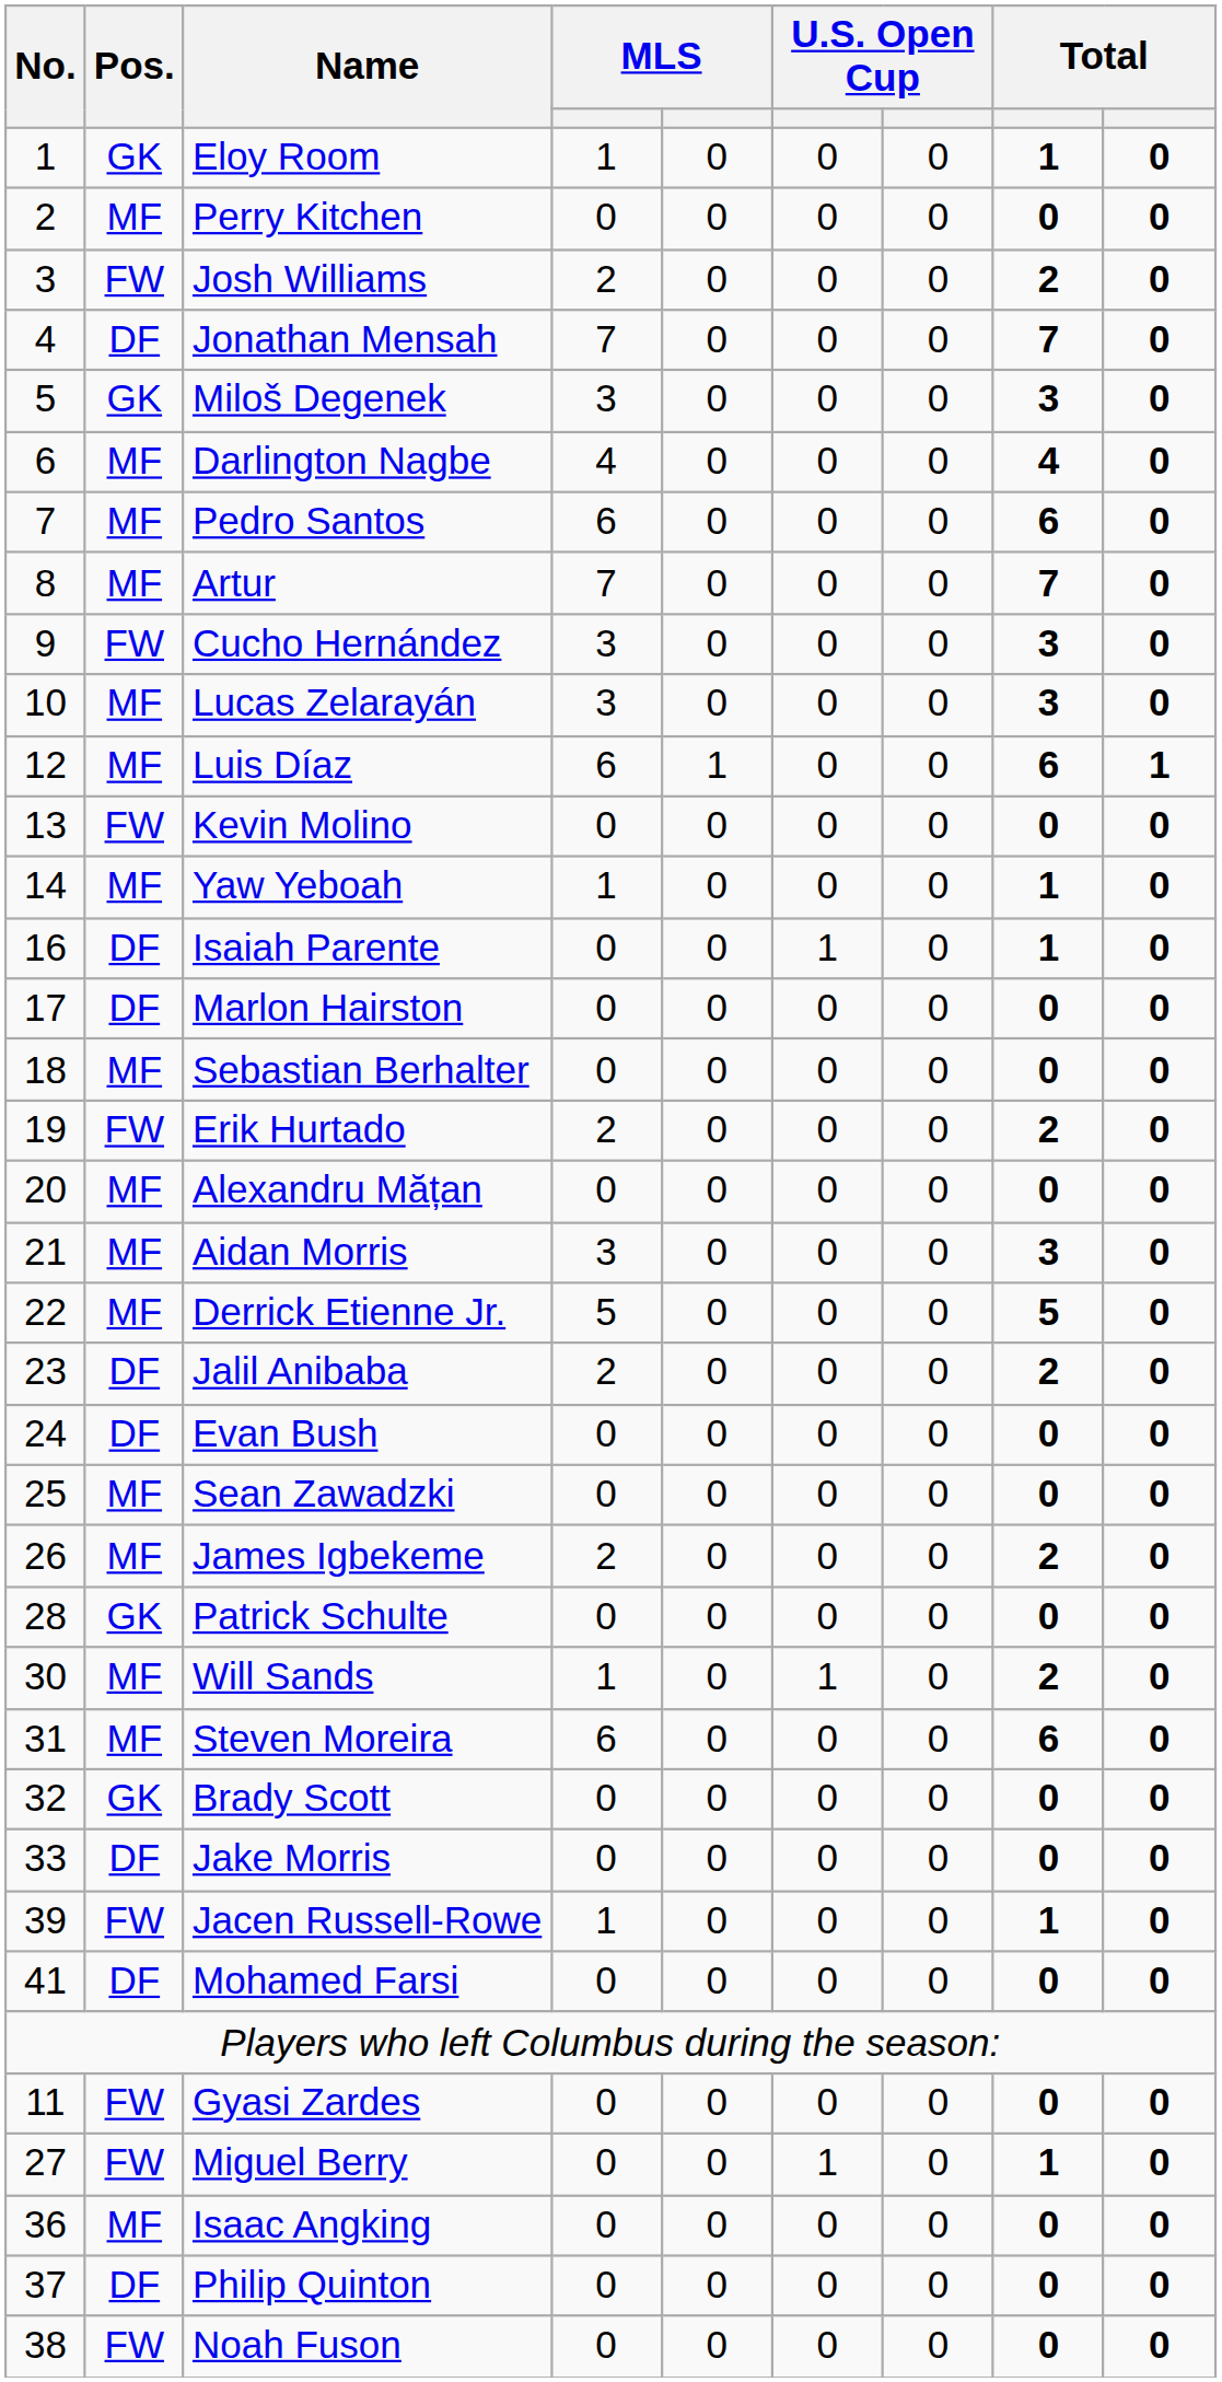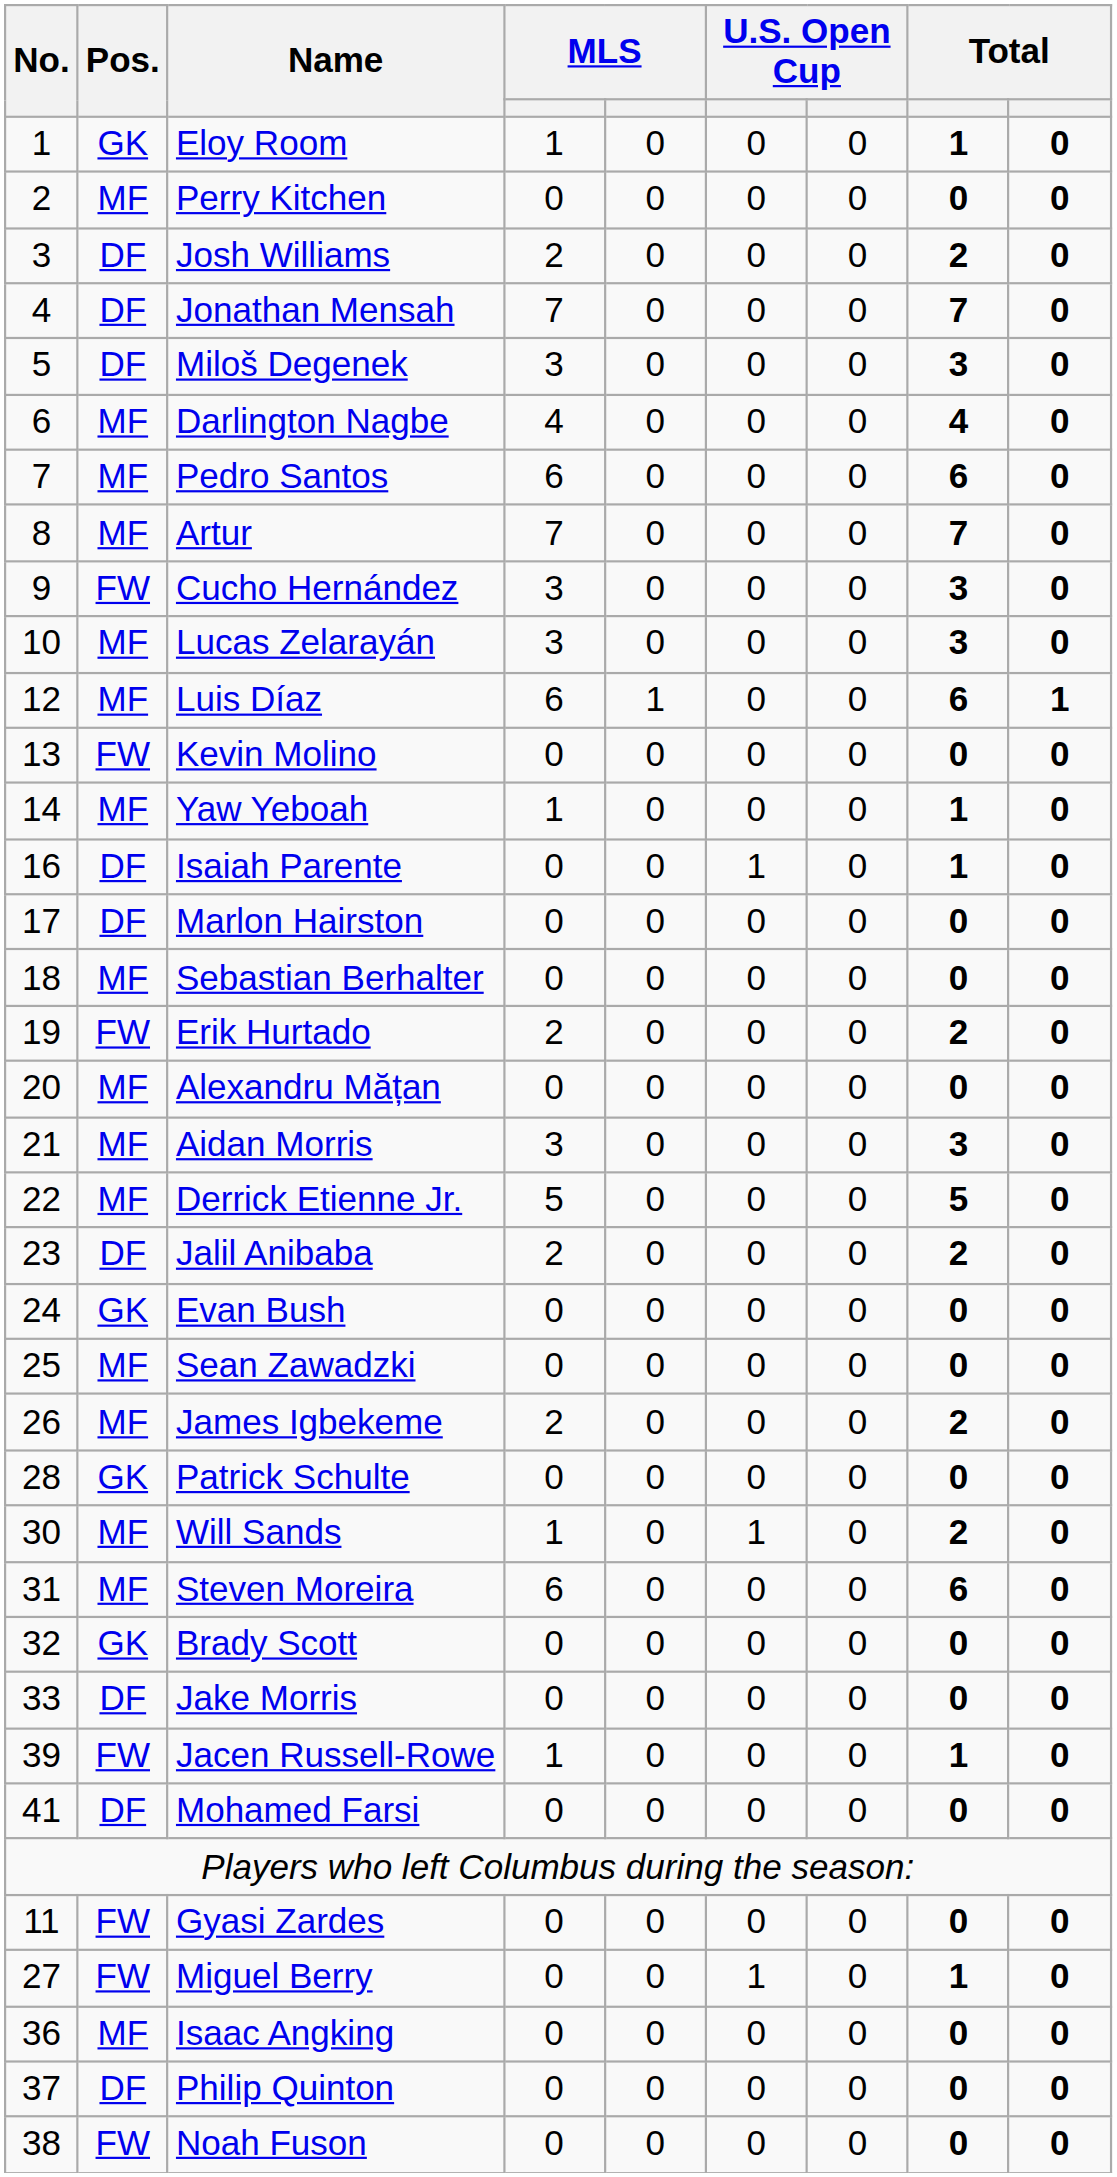Josh Williams | Pos.: FW -> DF
Miloš Degenek | Pos.: GK -> DF
Evan Bush | Pos.: DF -> GK
